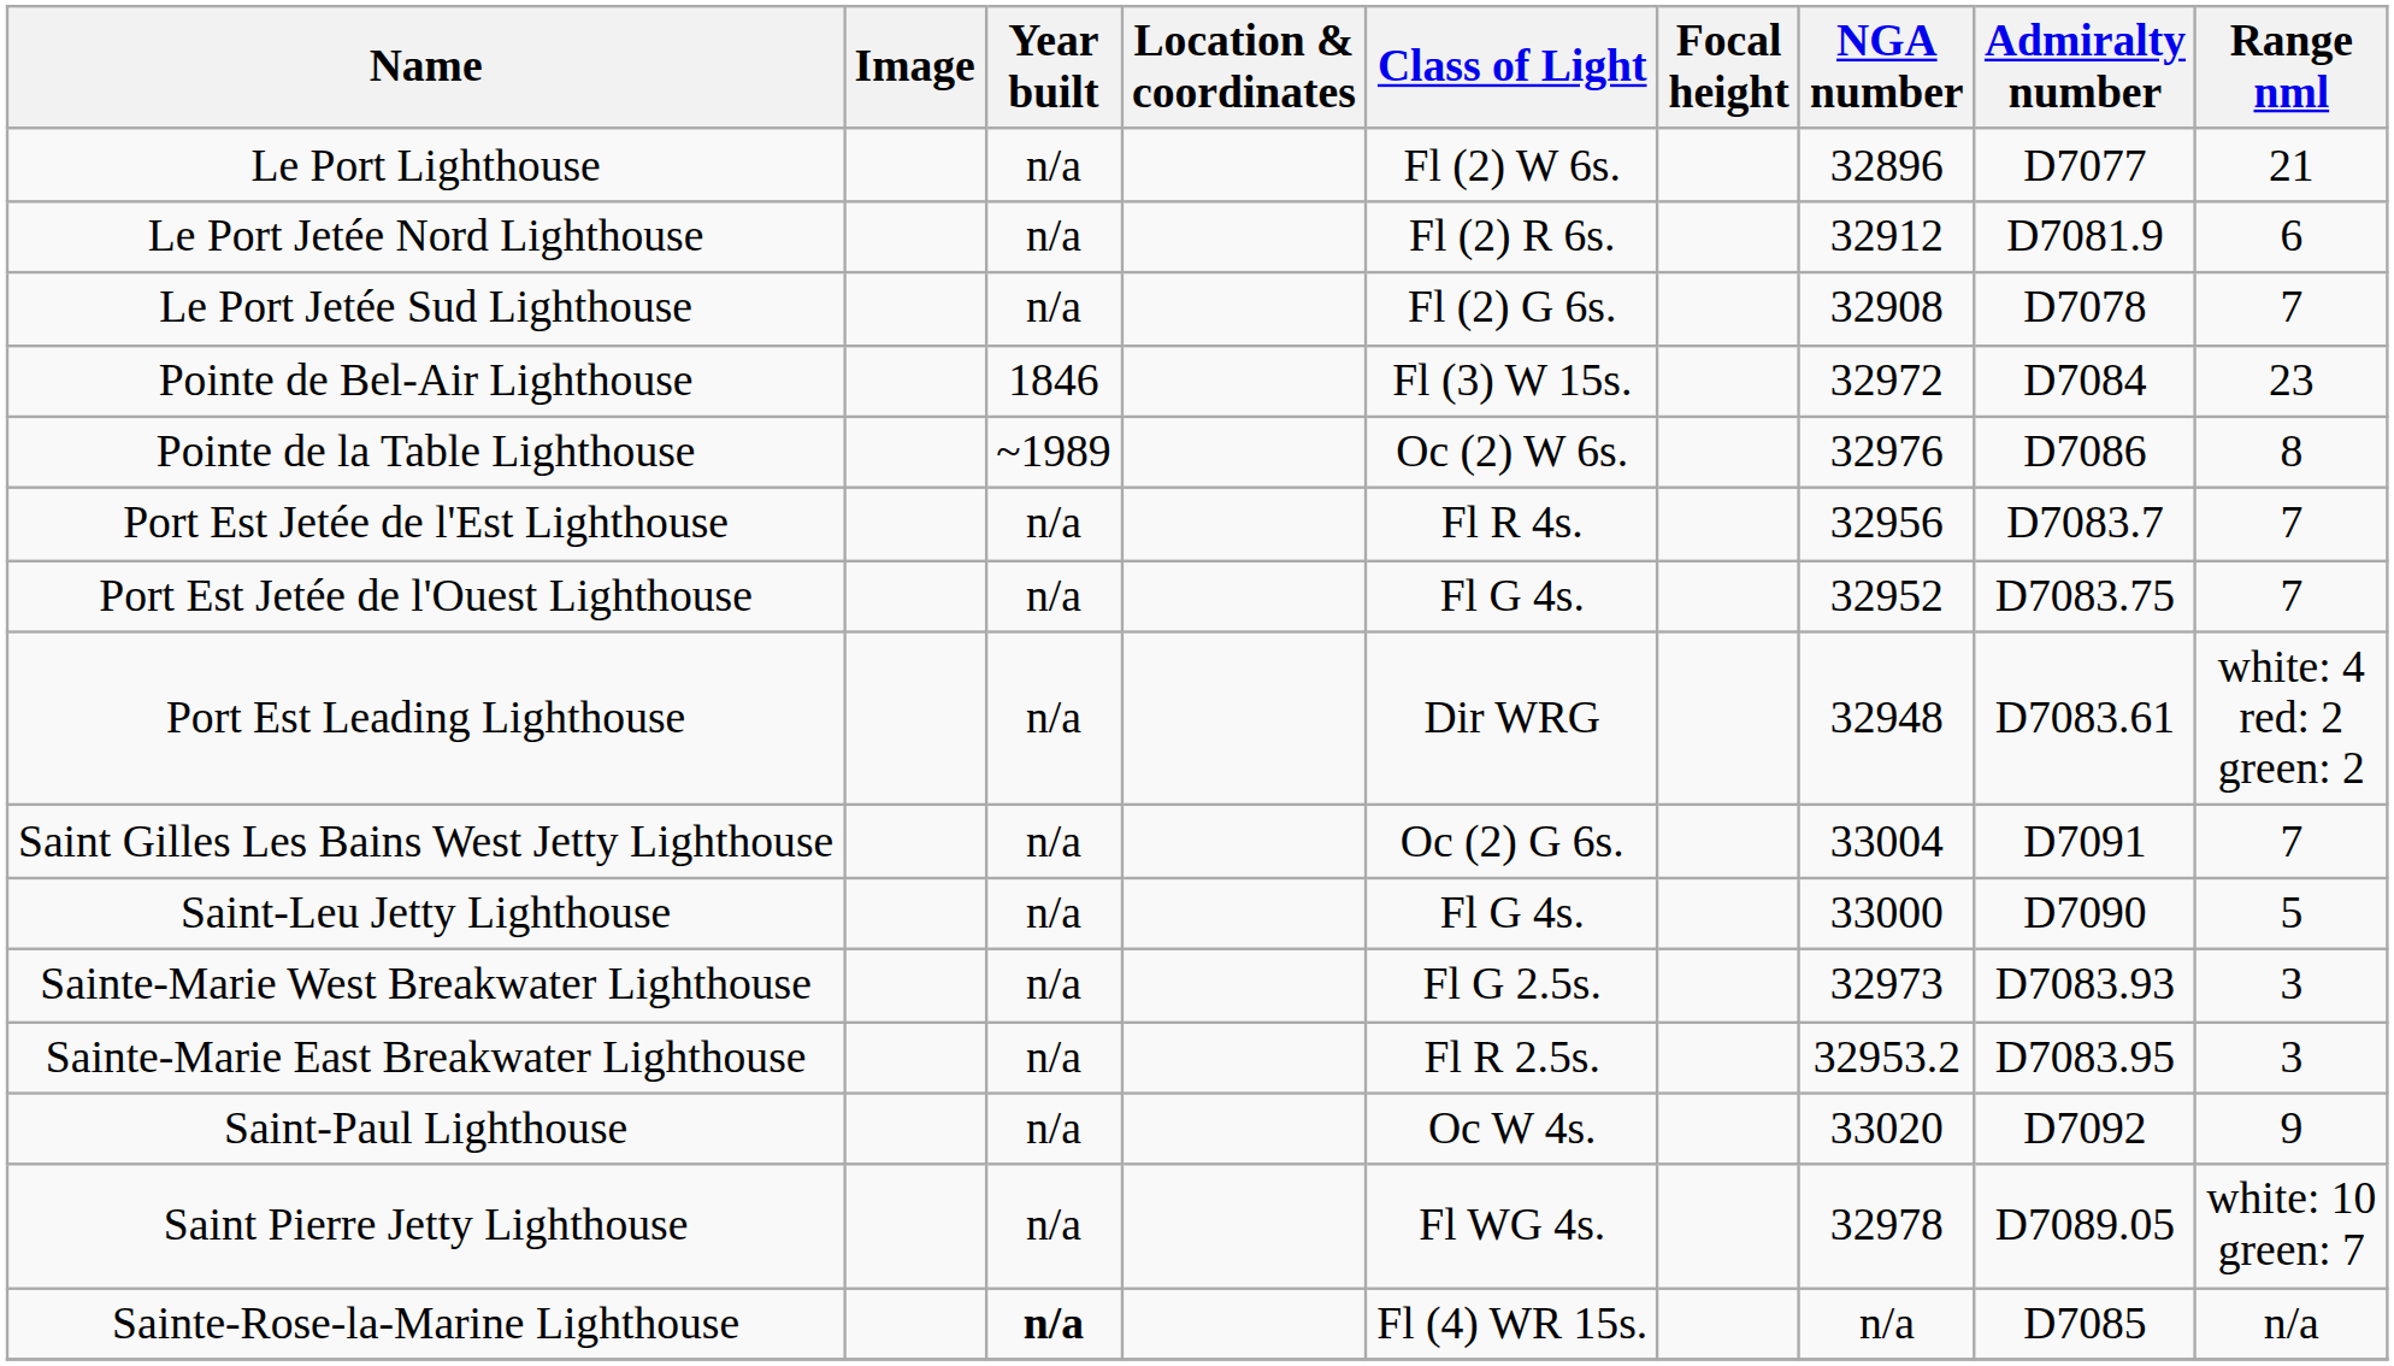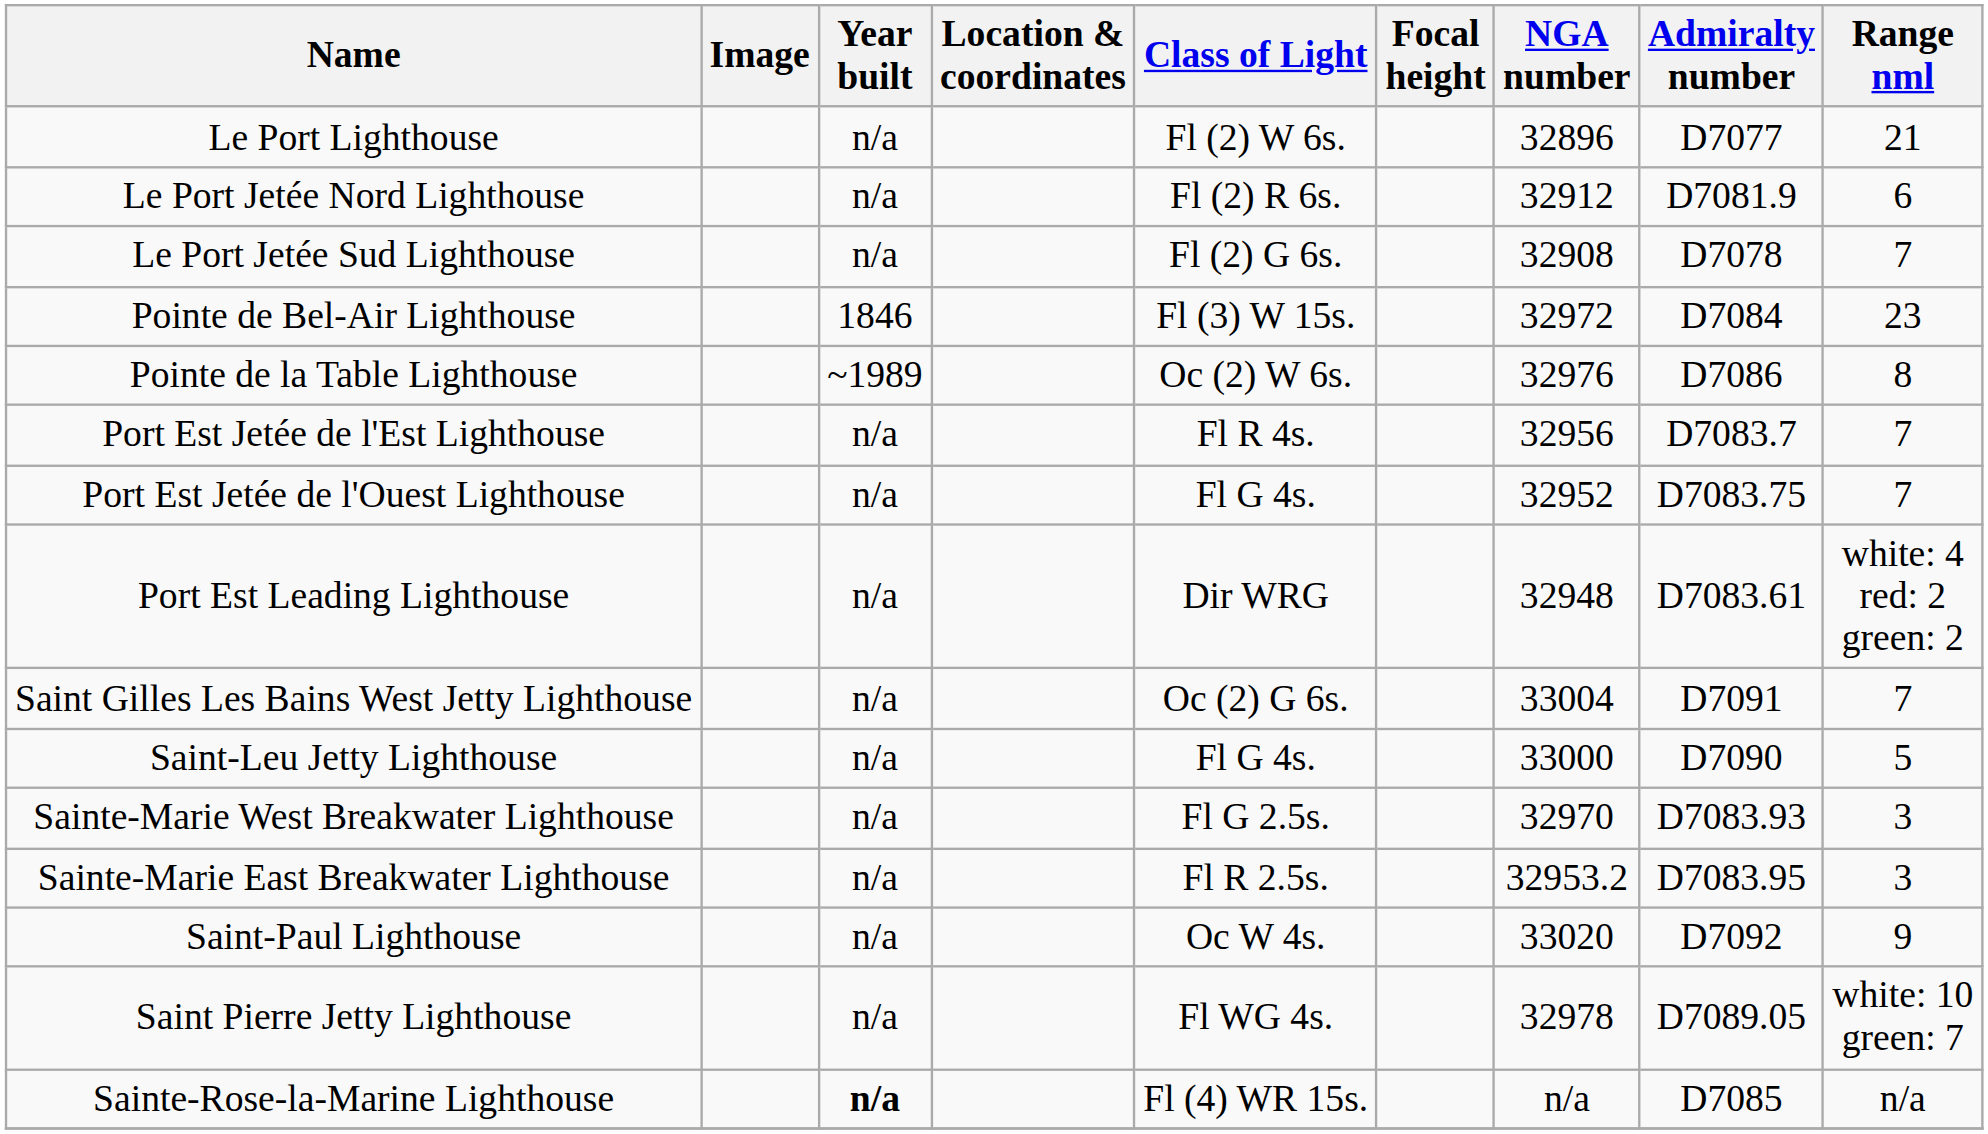Sainte-Marie West Breakwater Lighthouse | NGA number: 32973 -> 32970
